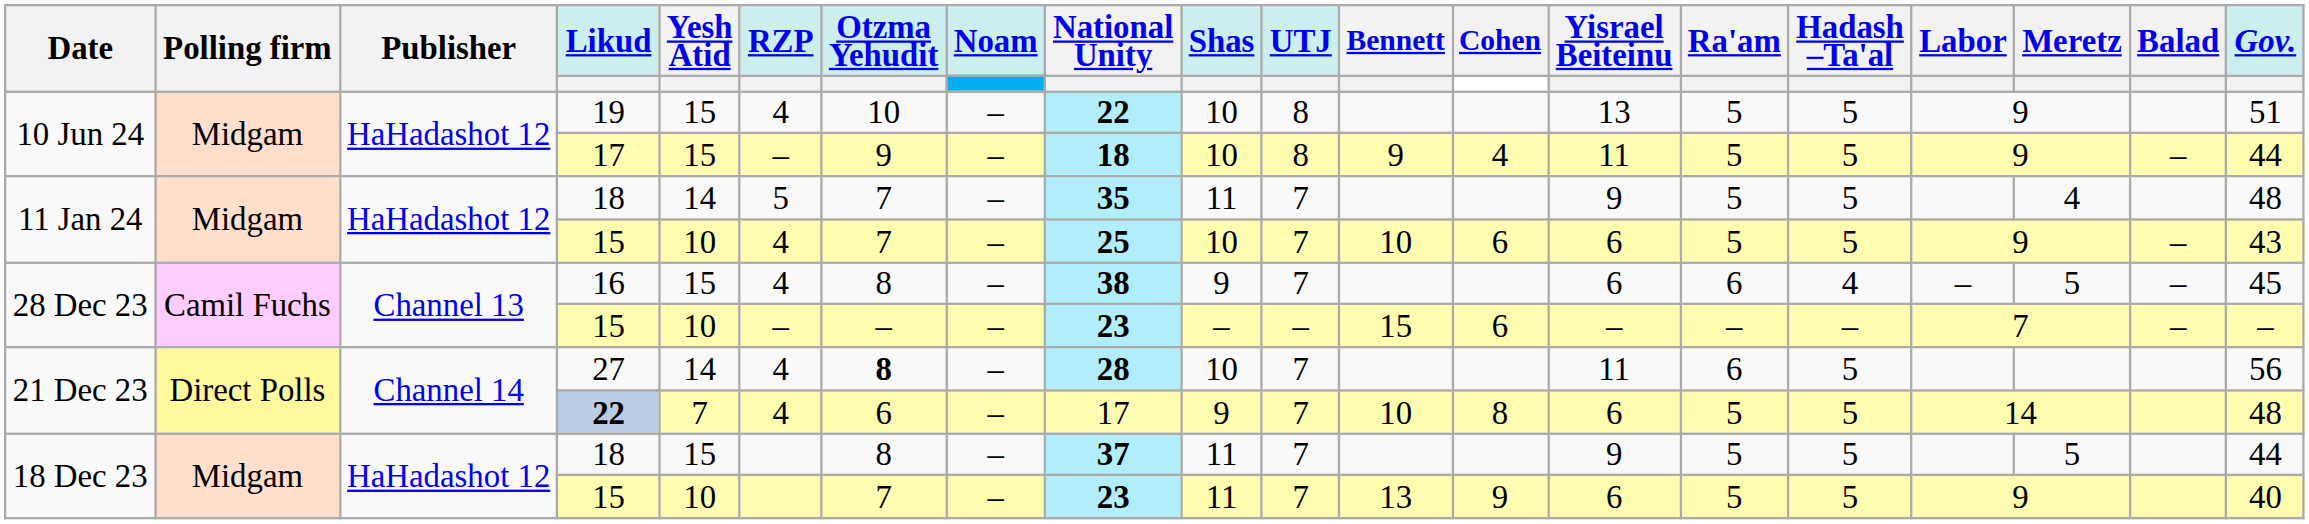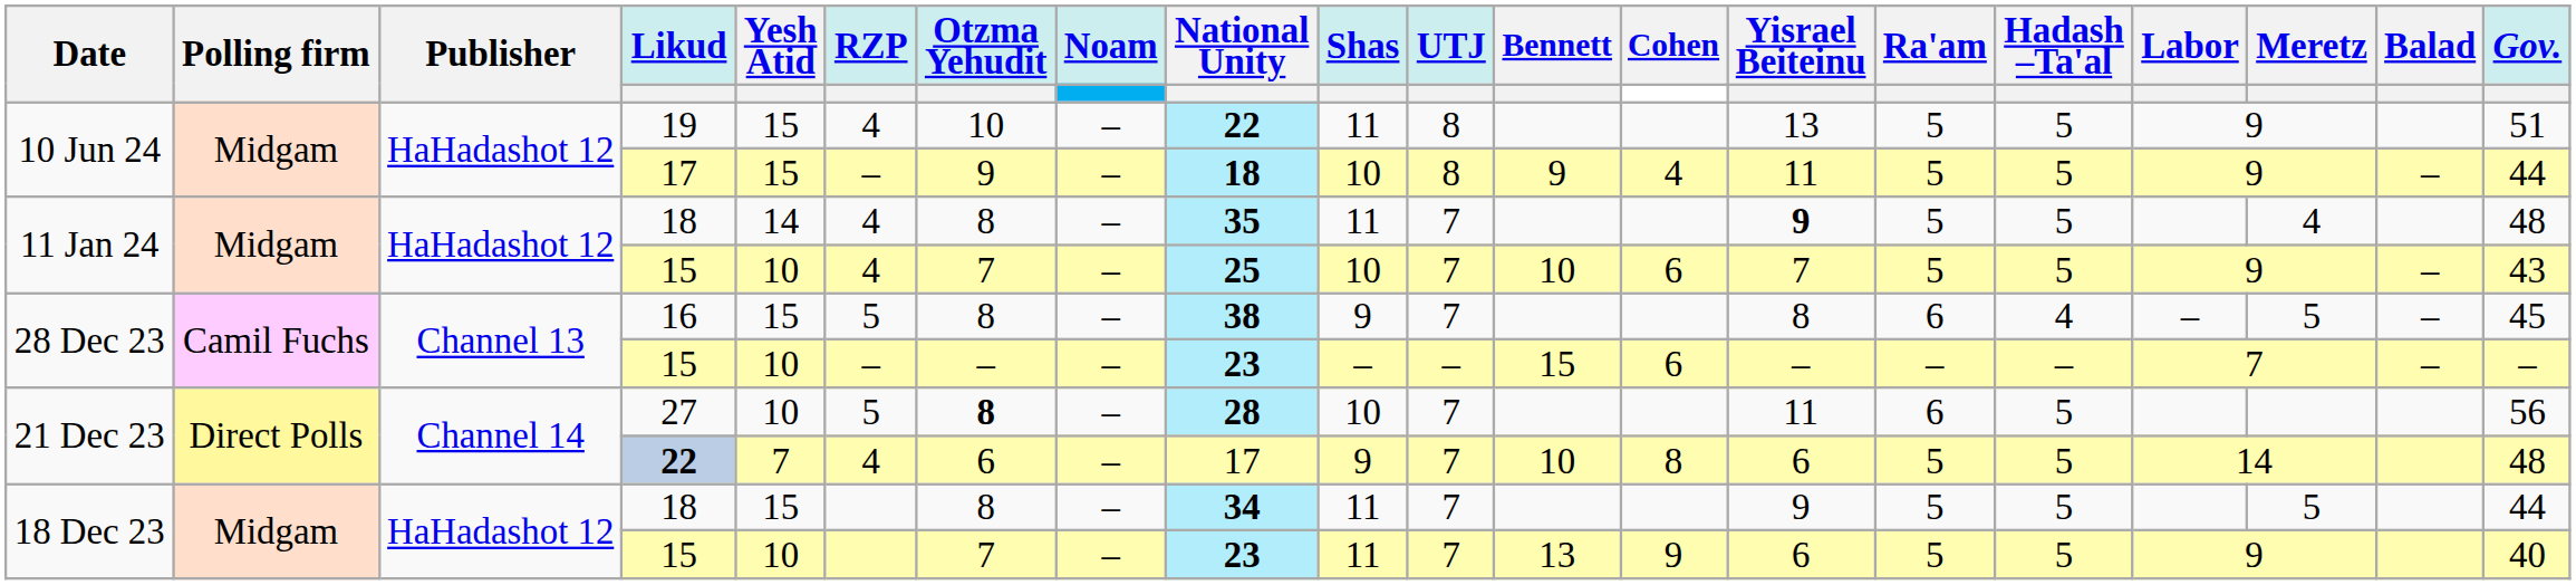19 | Shas: 10 -> 11
11 Jan 24 / 18 | RZP: 5 -> 4
11 Jan 24 / 18 | Otzma Yehudit: 7 -> 8
11 Jan 24 / 18 | Yisrael Beiteinu: normal -> bold
11 Jan 24 / 15 | Yisrael Beiteinu: 6 -> 7
16 | RZP: 4 -> 5
16 | Yisrael Beiteinu: 6 -> 8
27 | Yesh Atid: 14 -> 10
27 | RZP: 4 -> 5
18 Dec 23 / 18 | National Unity: 37 -> 34
